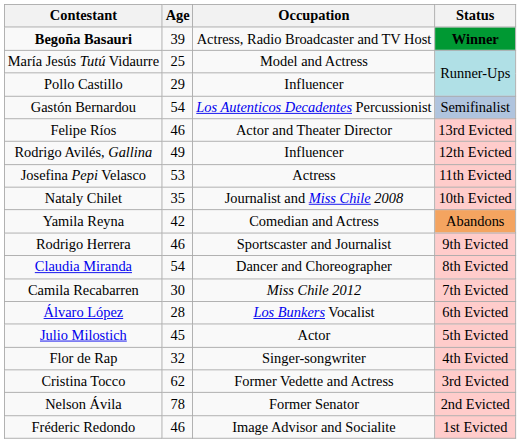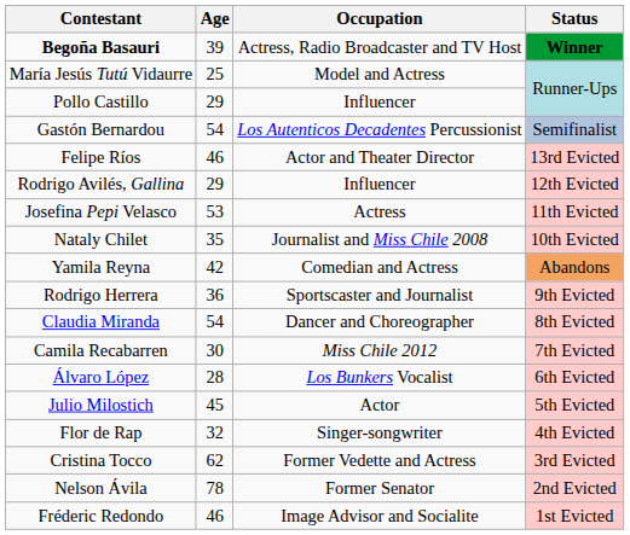Rodrigo Avilés, Gallina | Age: 49 -> 29
Rodrigo Herrera | Age: 46 -> 36
